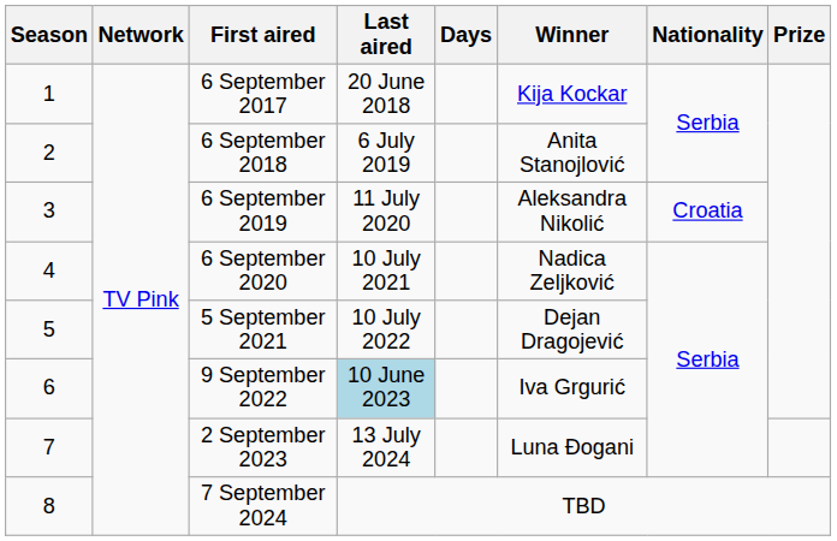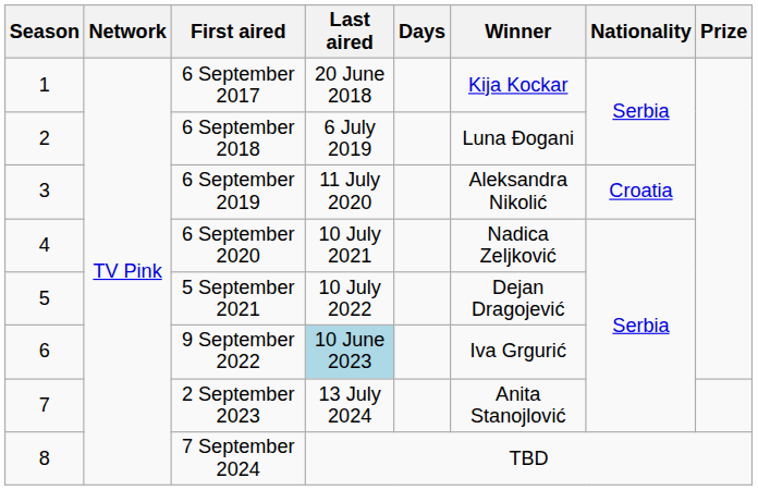6 September 2018 | Winner: Anita Stanojlović -> Luna Đogani
2 September 2023 | Winner: Luna Đogani -> Anita Stanojlović
